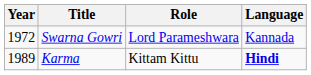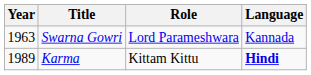Swarna Gowri | Year: 1972 -> 1963
